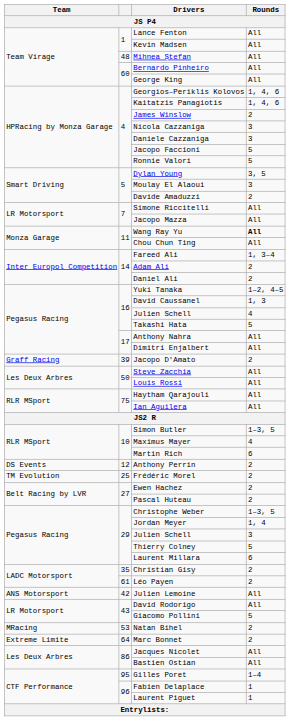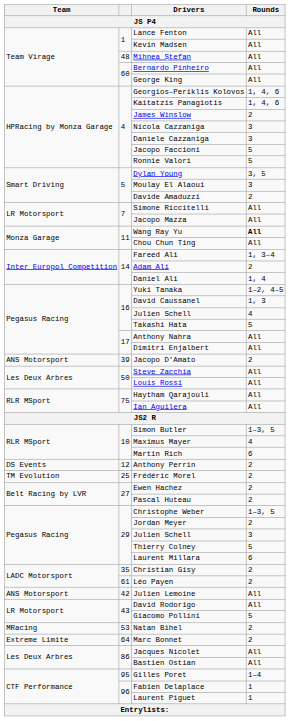Daniel Ali | Rounds / JS P4: 2 -> 1, 4
Jacopo D'Amato | Team / JS P4: Graff Racing -> ANS Motorsport
Jordan Meyer | Rounds / JS P4: 1, 4 -> 2
